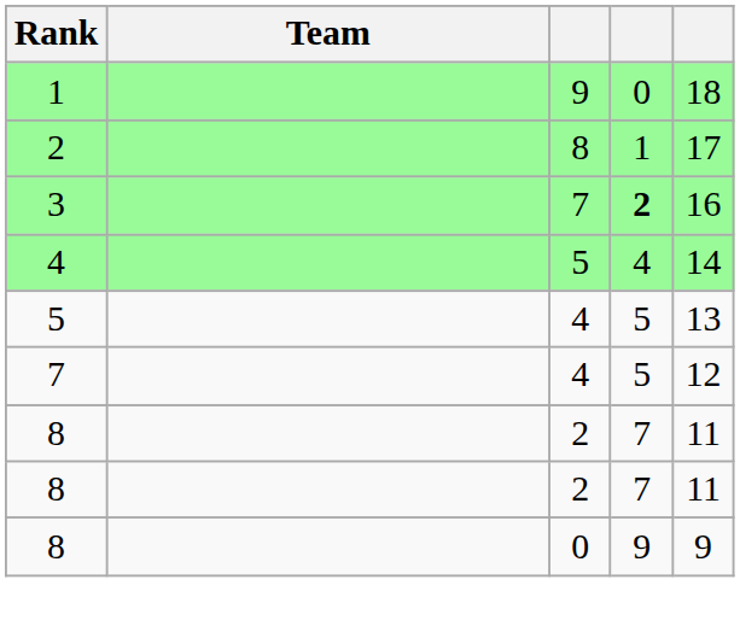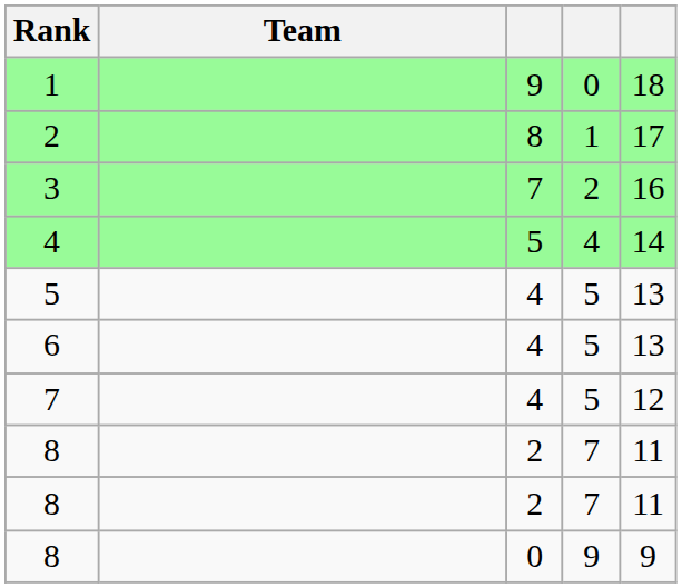3 | column 4: bold -> normal
+ row: 6 | 4 | 5 | 13
